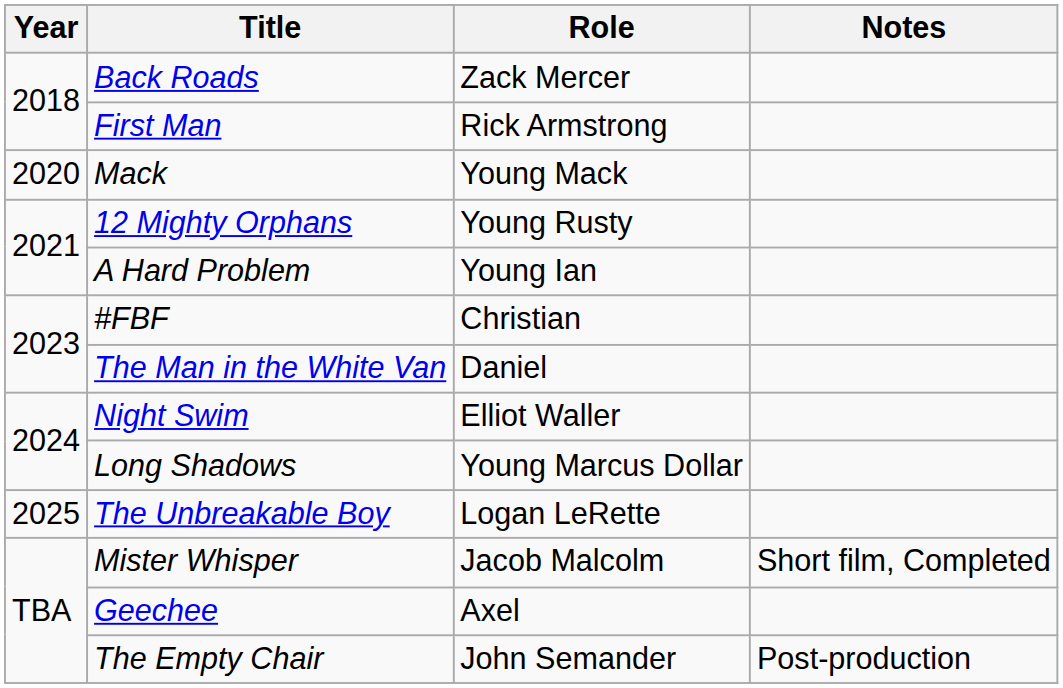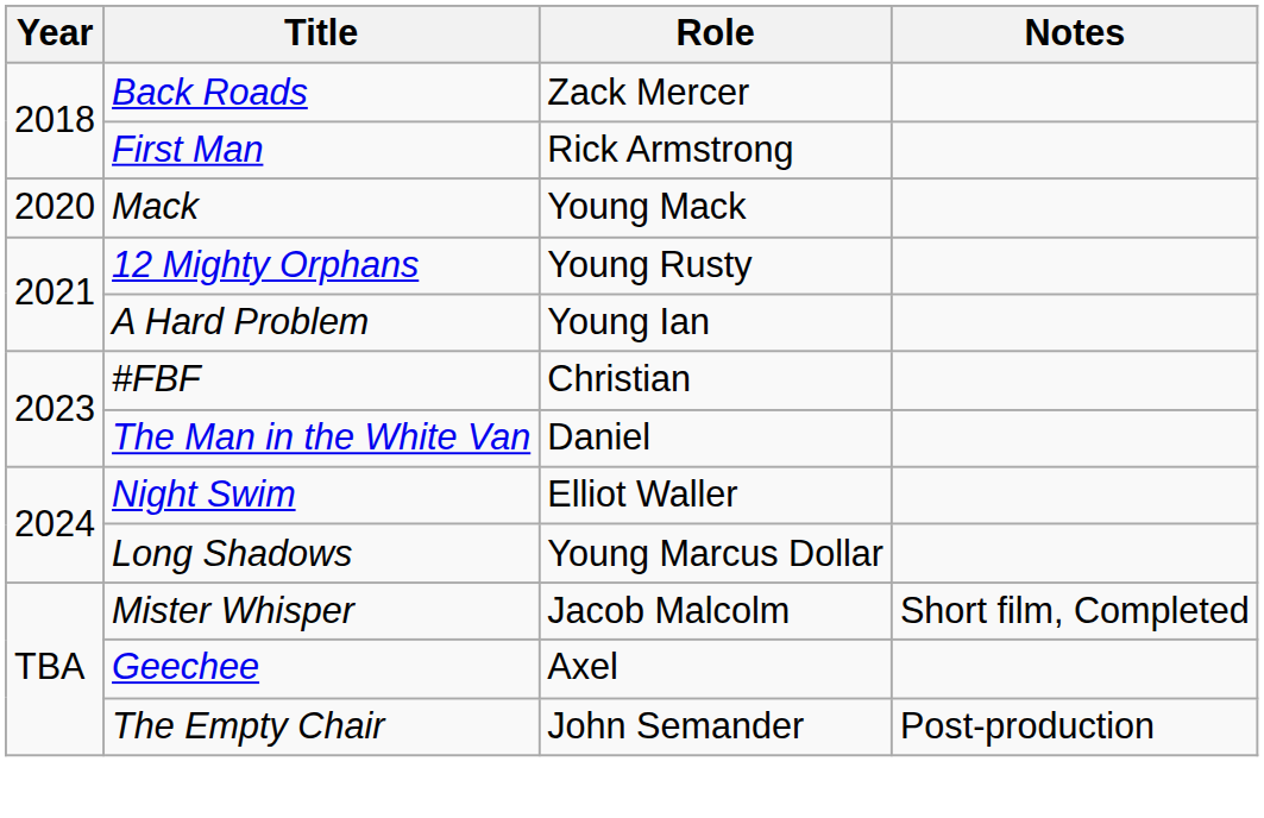- row: 2025 | The Unbreakable Boy | Logan LeRette
